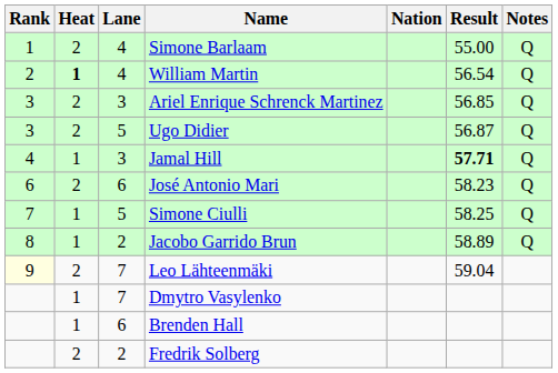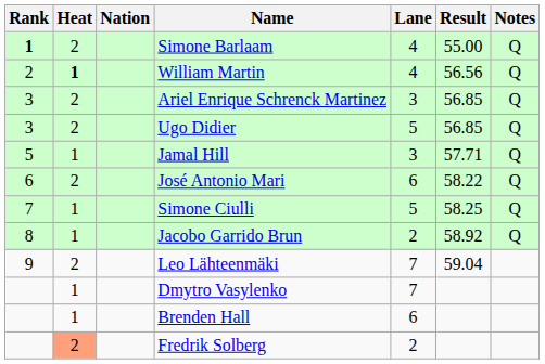columns swapped: Lane <-> Nation
Simone Barlaam | Rank: normal -> bold
William Martin | Result: 56.54 -> 56.56
Ugo Didier | Result: 56.87 -> 56.85
Jamal Hill | Rank: 4 -> 5
Jamal Hill | Result: bold -> normal
José Antonio Mari | Result: 58.23 -> 58.22
Jacobo Garrido Brun | Result: 58.89 -> 58.92
Leo Lähteenmäki | Rank: lightyellow background -> no background
Fredrik Solberg | Heat: no background -> lightsalmon background
